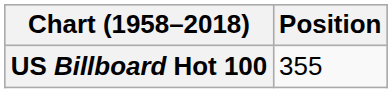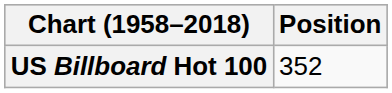US Billboard Hot 100 | Position: 355 -> 352
